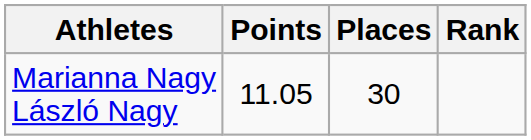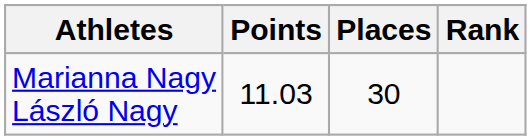Marianna Nagy László Nagy | Points: 11.05 -> 11.03
